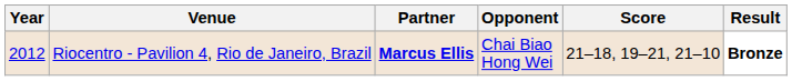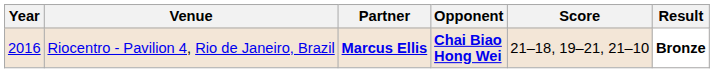Riocentro - Pavilion 4, Rio de Janeiro, Brazil | Year: 2012 -> 2016
Riocentro - Pavilion 4, Rio de Janeiro, Brazil | Opponent: normal -> bold
